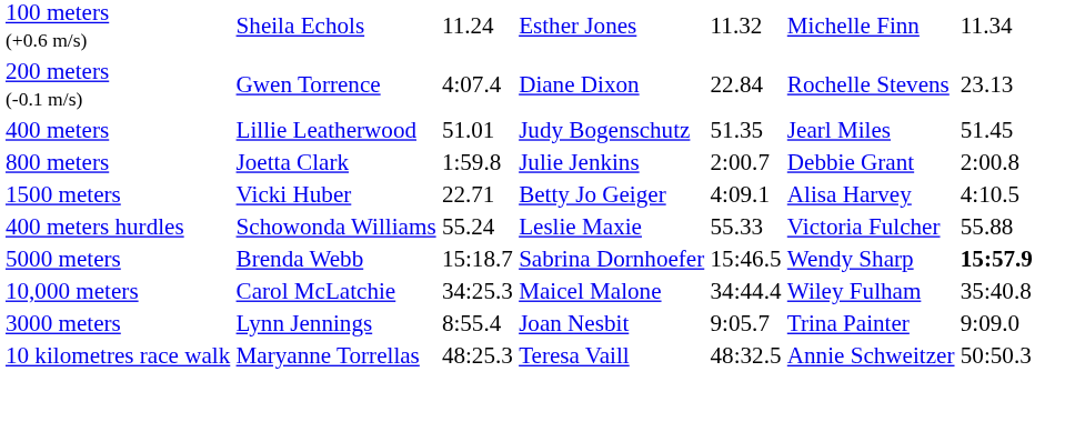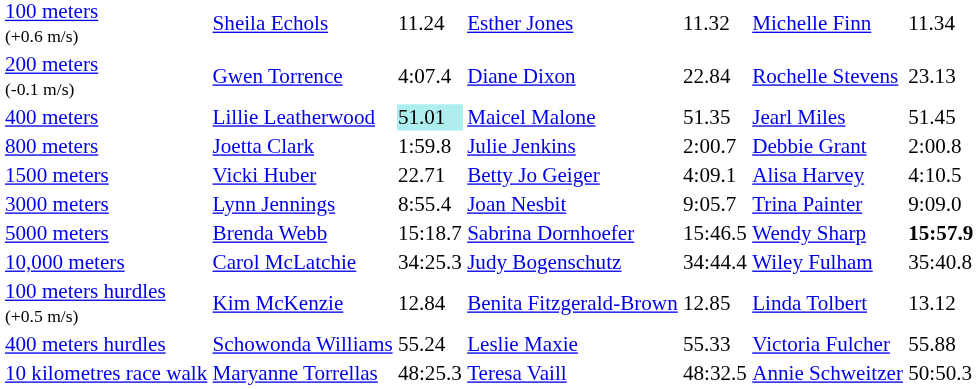400 meters | column 3: no background -> paleturquoise background
400 meters | column 4: Judy Bogenschutz -> Maicel Malone
rows swapped: 3000 meters <-> 400 meters hurdles
10,000 meters | column 4: Maicel Malone -> Judy Bogenschutz
+ row: 100 meters hurdles (+0.5 m/s) | Kim McKenzie | 12.84 | Benita Fitzgerald-Brown | 12.85 | Linda Tolbert | 13.12
